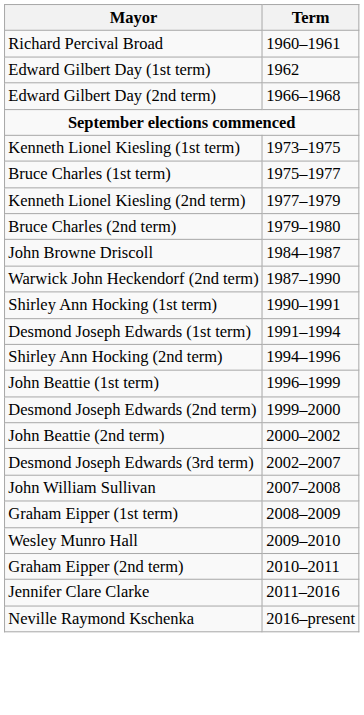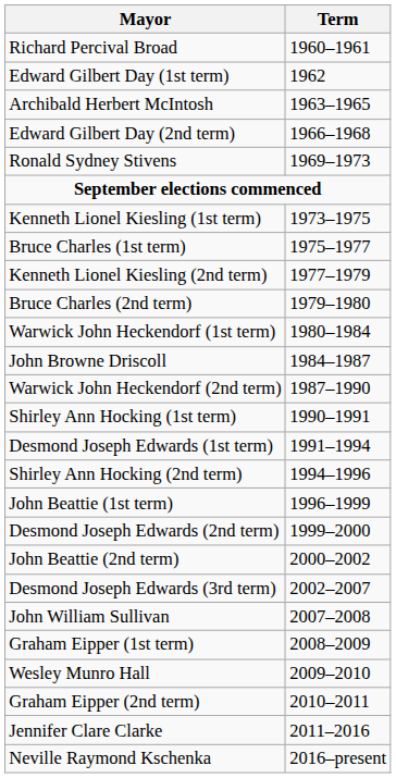+ row: Archibald Herbert McIntosh | 1963–1965
+ row: Ronald Sydney Stivens | 1969–1973
+ row: Warwick John Heckendorf (1st term) | 1980–1984
